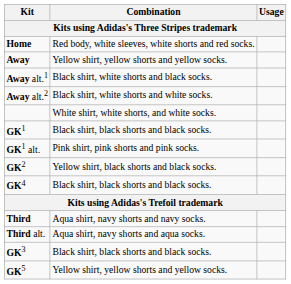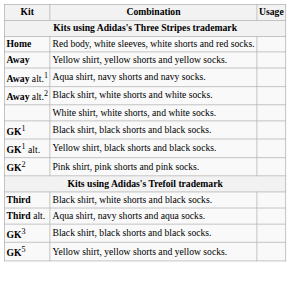Away alt.1 | Combination: Black shirt, white shorts and black socks. -> Aqua shirt, navy shorts and navy socks.
GK1 alt. | Combination: Pink shirt, pink shorts and pink socks. -> Yellow shirt, black shorts and black socks.
GK2 | Combination: Yellow shirt, black shorts and black socks. -> Pink shirt, pink shorts and pink socks.
- row: GK4 | Black shirt, black shorts and black socks.
Third | Combination: Aqua shirt, navy shorts and navy socks. -> Black shirt, white shorts and black socks.
